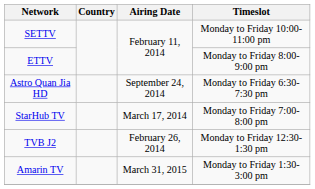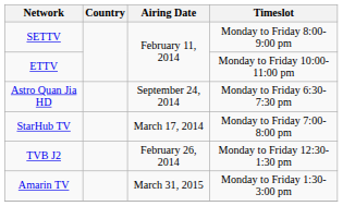SETTV | Timeslot: Monday to Friday 10:00-11:00 pm -> Monday to Friday 8:00-9:00 pm
ETTV | Timeslot: Monday to Friday 8:00-9:00 pm -> Monday to Friday 10:00-11:00 pm
